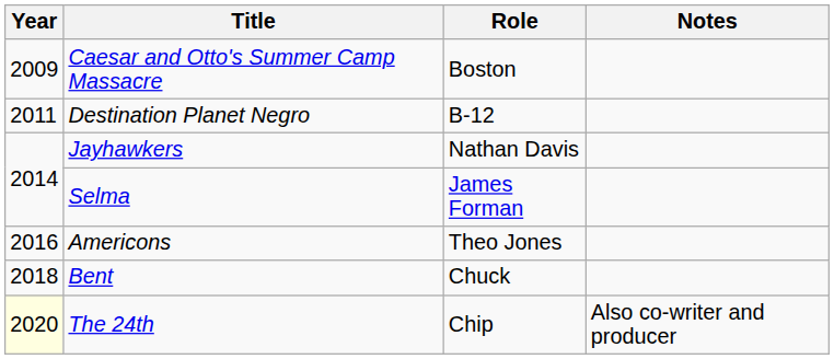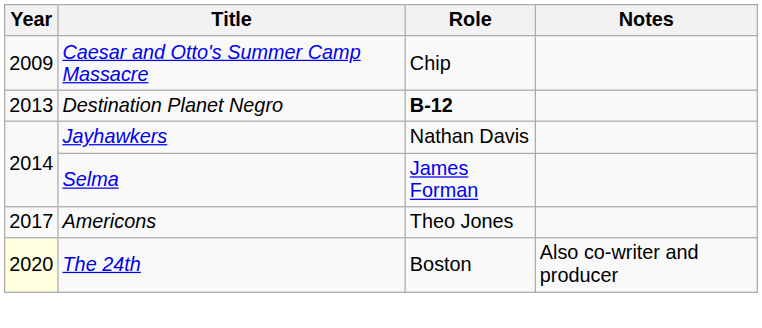Caesar and Otto's Summer Camp Massacre | Role: Boston -> Chip
Destination Planet Negro | Year: 2011 -> 2013
Destination Planet Negro | Role: normal -> bold
Americons | Year: 2016 -> 2017
- row: 2018 | Bent | Chuck
The 24th | Role: Chip -> Boston
